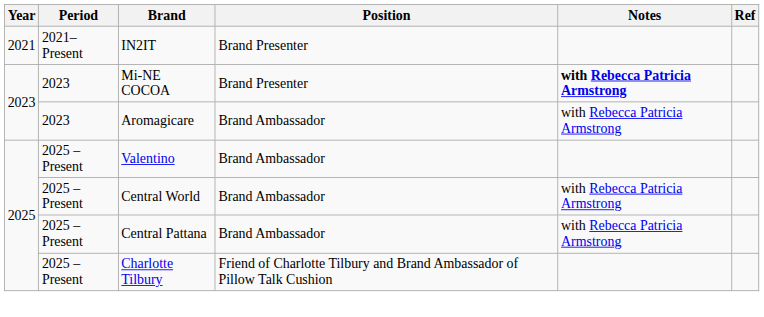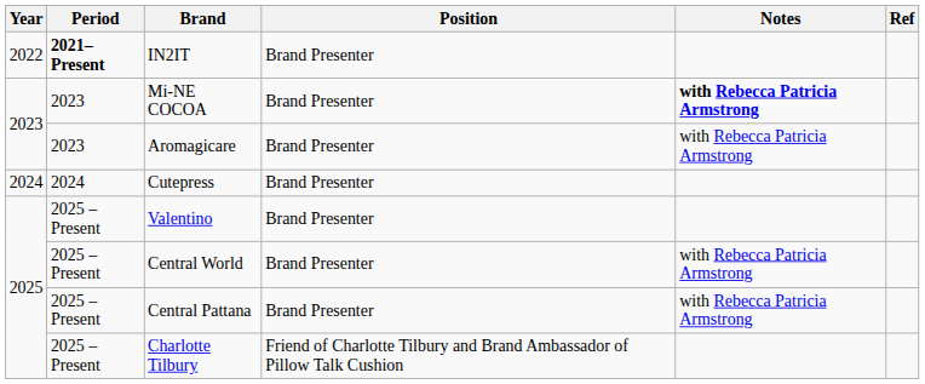IN2IT | Year: 2021 -> 2022
IN2IT | Period: normal -> bold
Aromagicare | Position: Brand Ambassador -> Brand Presenter
+ row: 2024 | 2024 | Cutepress | Brand Presenter
Valentino | Position: Brand Ambassador -> Brand Presenter
Central World | Position: Brand Ambassador -> Brand Presenter
Central Pattana | Position: Brand Ambassador -> Brand Presenter
